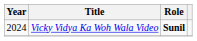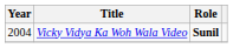Vicky Vidya Ka Woh Wala Video | Year: 2024 -> 2004
